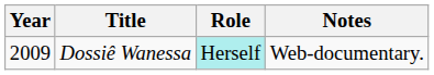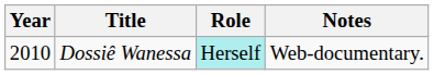Dossiê Wanessa | Year: 2009 -> 2010
